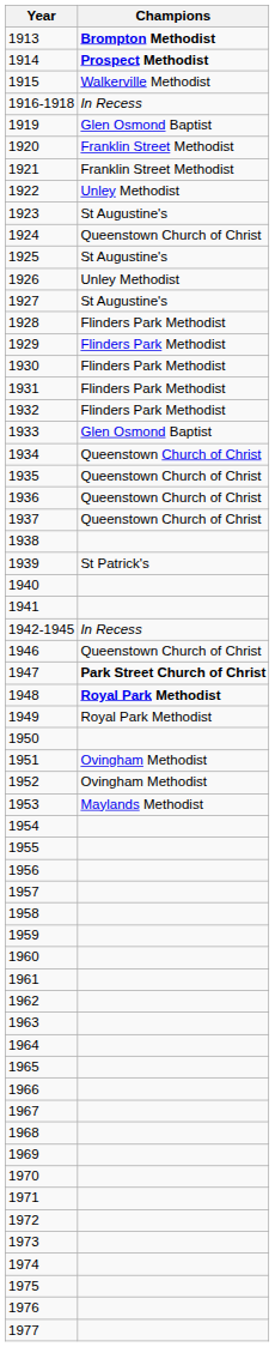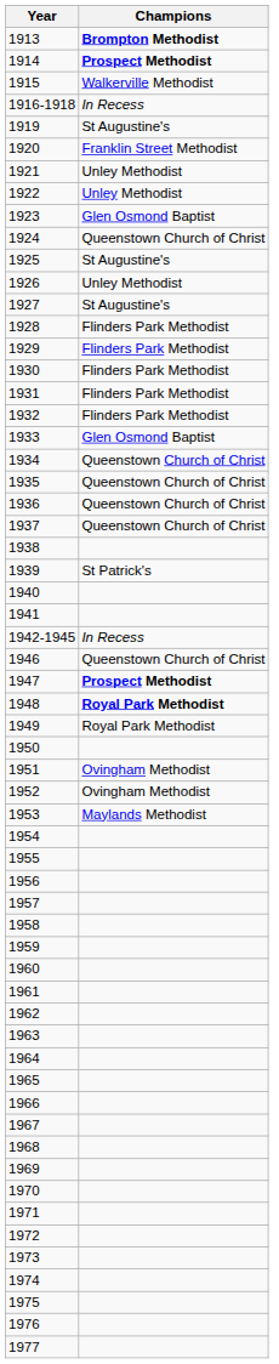1919 | Champions: Glen Osmond Baptist -> St Augustine's
1921 | Champions: Franklin Street Methodist -> Unley Methodist
1923 | Champions: St Augustine's -> Glen Osmond Baptist
1947 | Champions: Park Street Church of Christ -> Prospect Methodist
